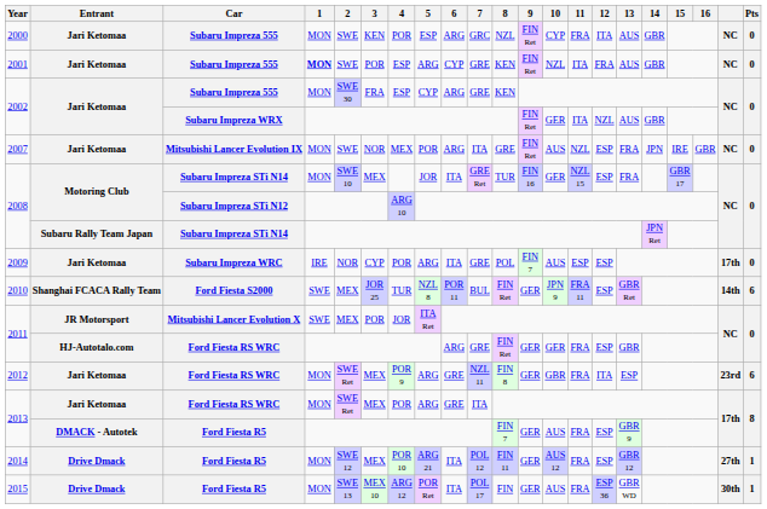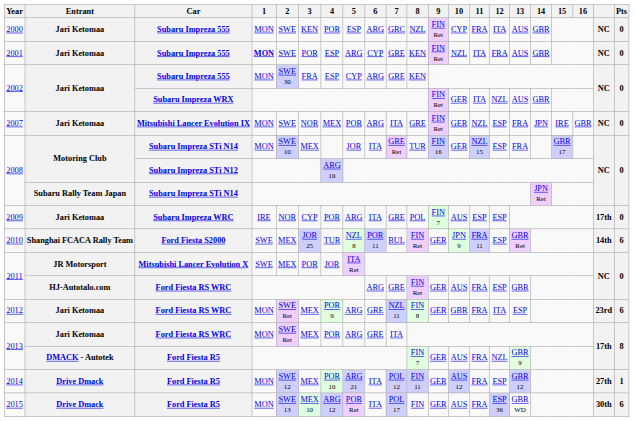2007 | 10: AUS -> GER
2011 / Ford Fiesta RS WRC | 10: GER -> AUS
2013 / Ford Fiesta R5 | 12: ESP -> NZL
2015 | Pts: 1 -> 6
